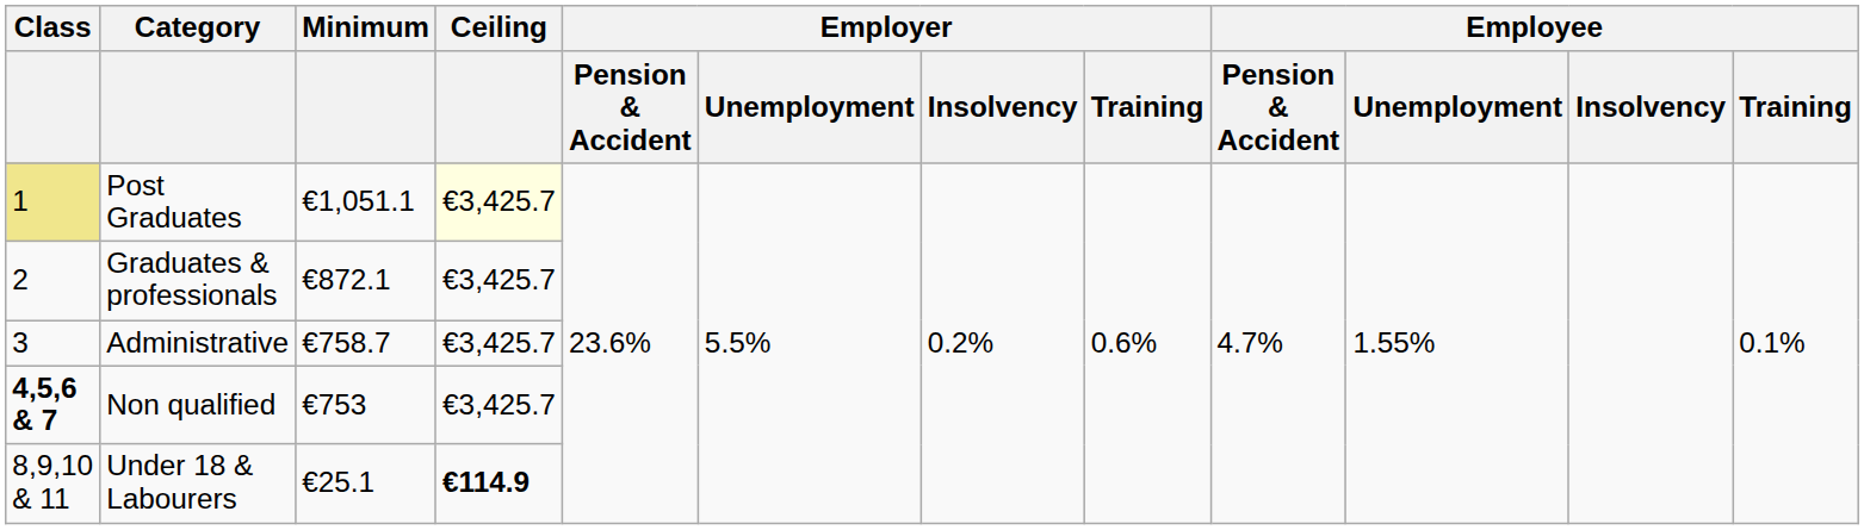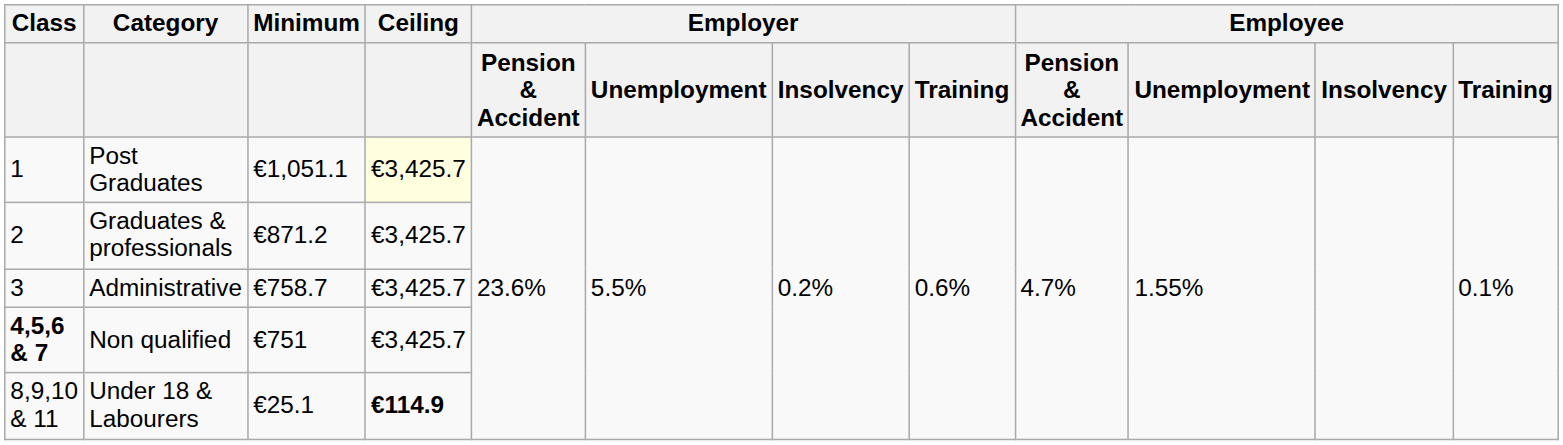Post Graduates | Class: khaki background -> no background
Graduates & professionals | Minimum: €872.1 -> €871.2
Non qualified | Minimum: €753 -> €751
